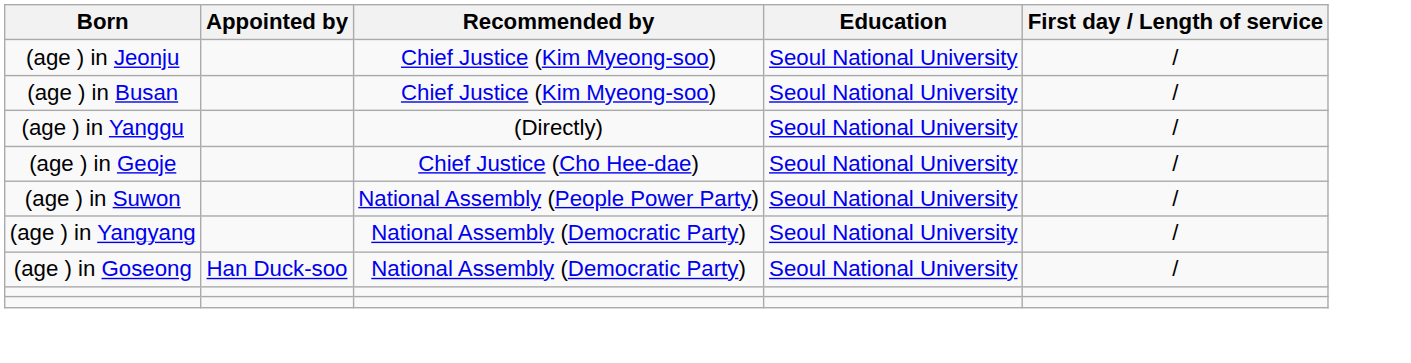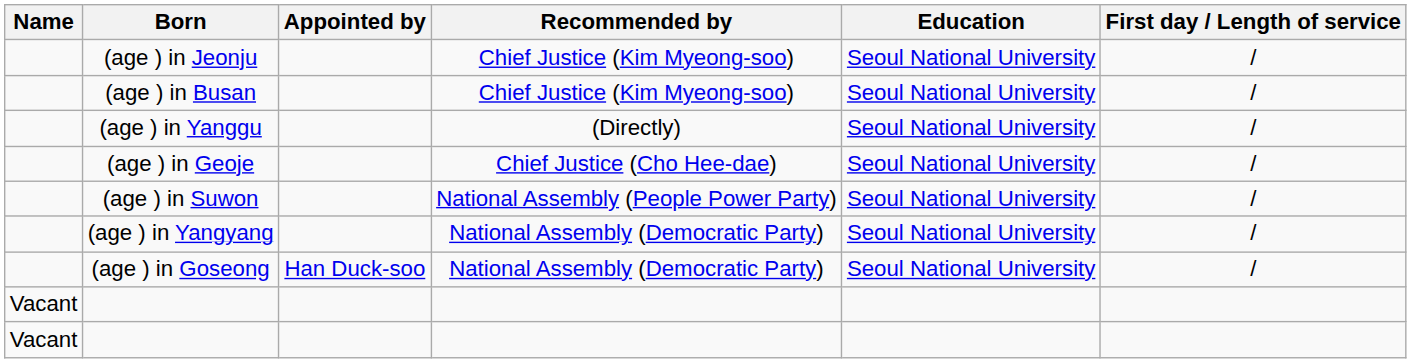+ column: Name | Vacant | Vacant
